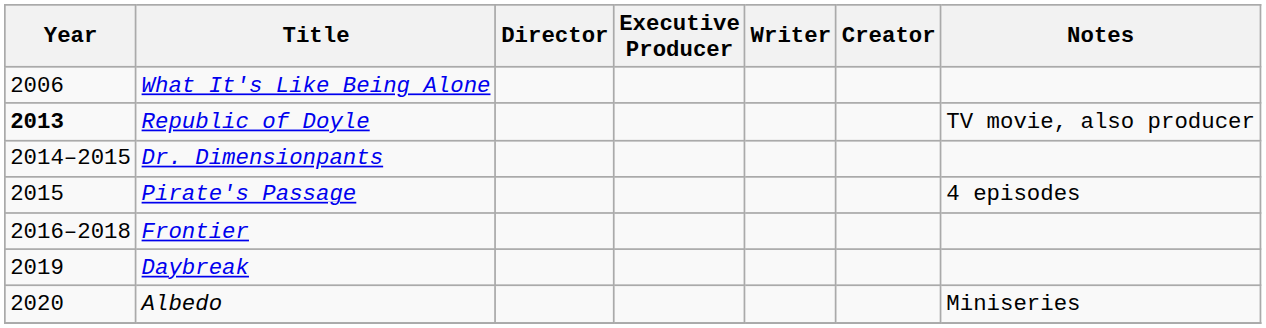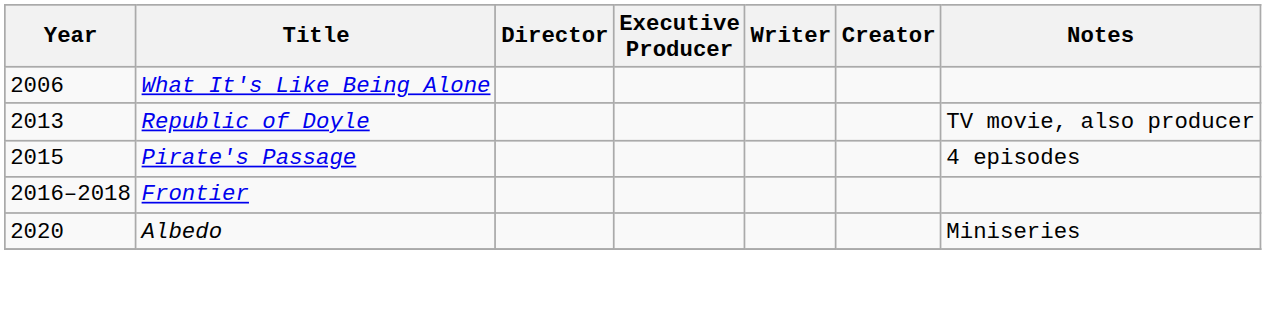Republic of Doyle | Year: bold -> normal
- row: 2014–2015 | Dr. Dimensionpants
- row: 2019 | Daybreak
